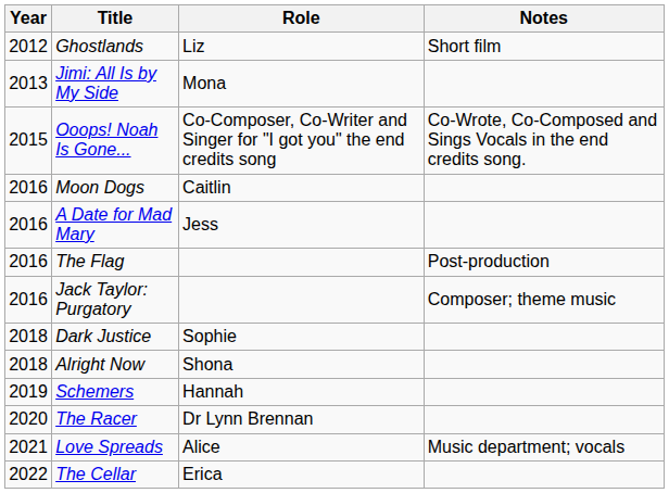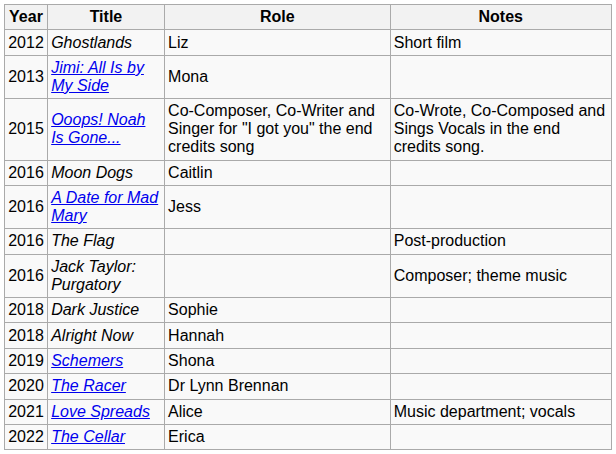Alright Now | Role: Shona -> Hannah
Schemers | Role: Hannah -> Shona
